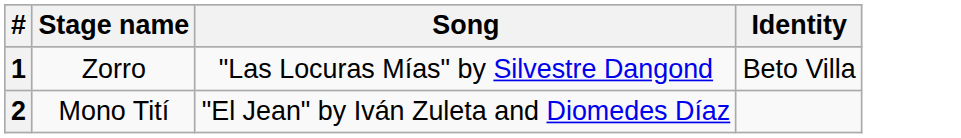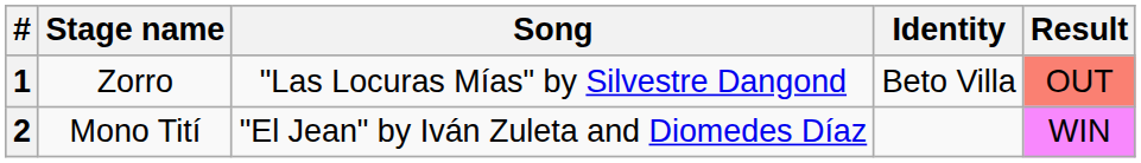+ column: Result | OUT | WIN
